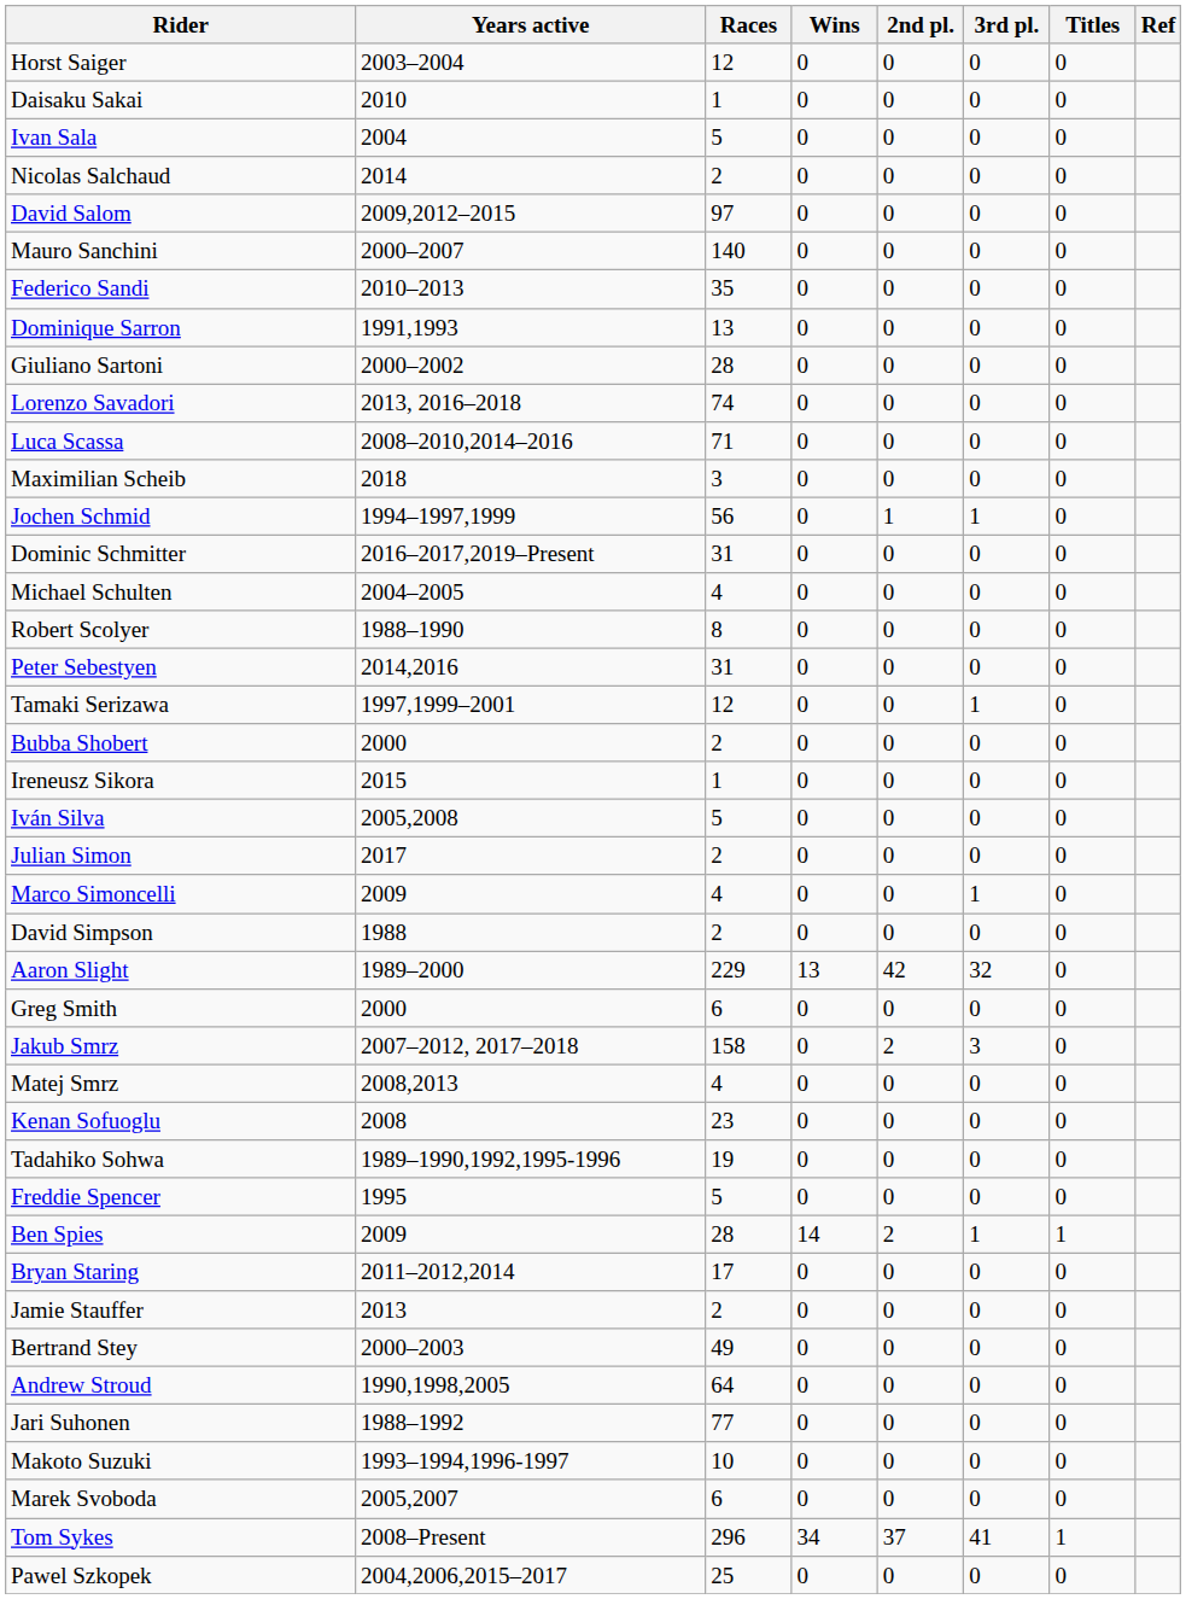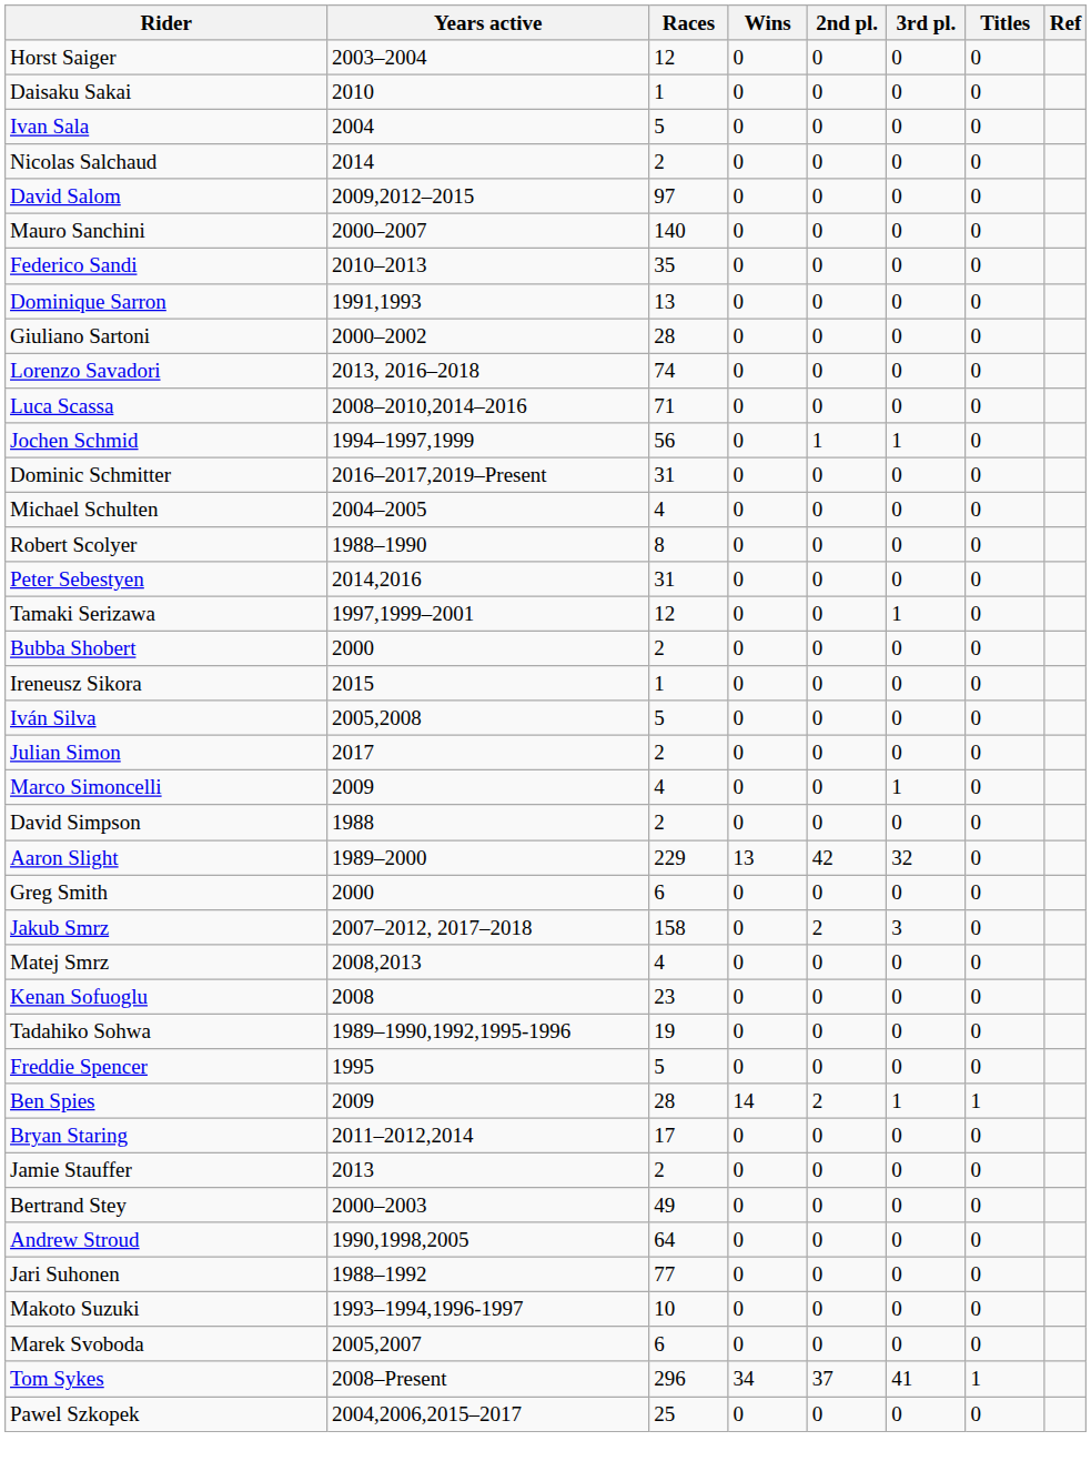- row: Maximilian Scheib | 2018 | 3 | 0 | 0 | 0 | 0
